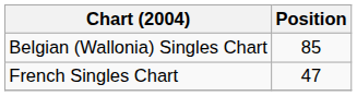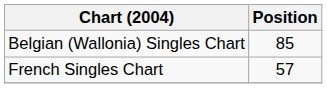French Singles Chart | Position: 47 -> 57
